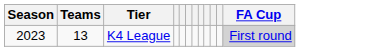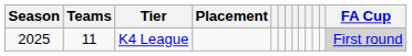+ column: Placement
K4 League | Season: 2023 -> 2025
K4 League | Teams: 13 -> 11
